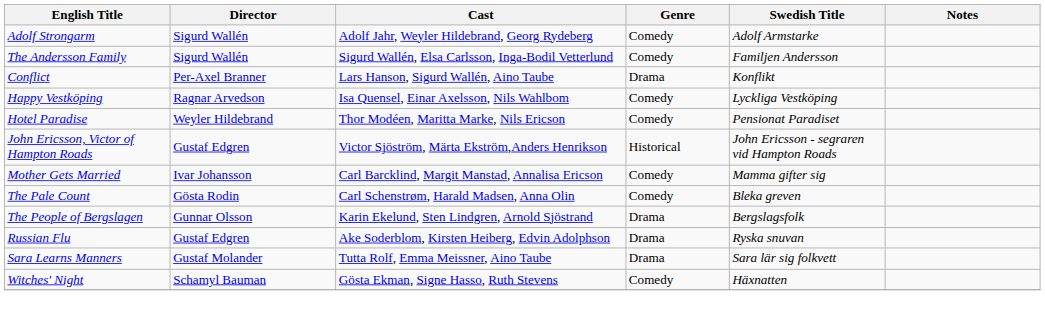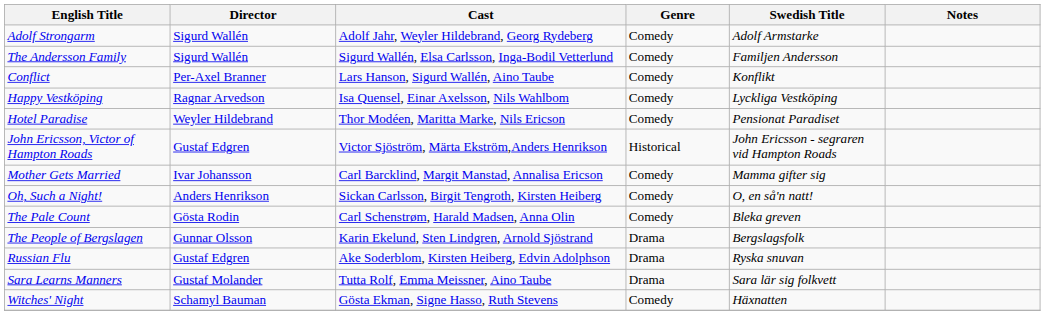Conflict | Genre: Drama -> Comedy
+ row: Oh, Such a Night! | Anders Henrikson | Sickan Carlsson, Birgit Tengroth, Kirsten Heiberg | Comedy | O, en så'n natt!
